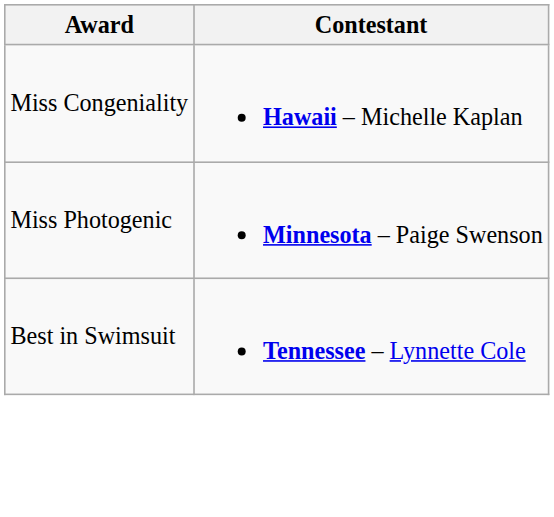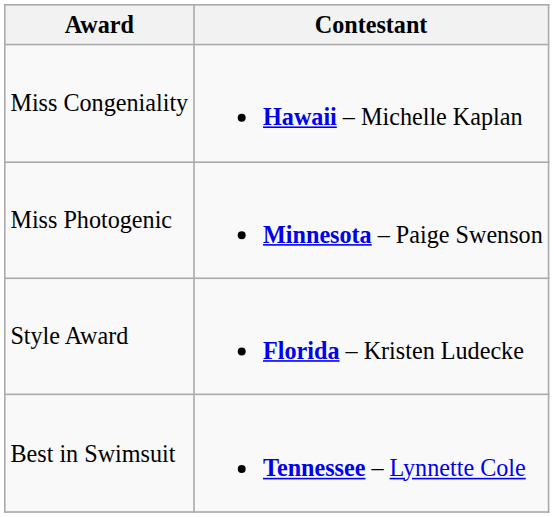+ row: Style Award | Florida – Kristen Ludecke
